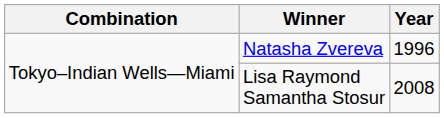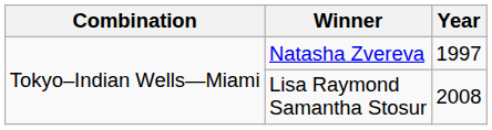Natasha Zvereva | Year: 1996 -> 1997
